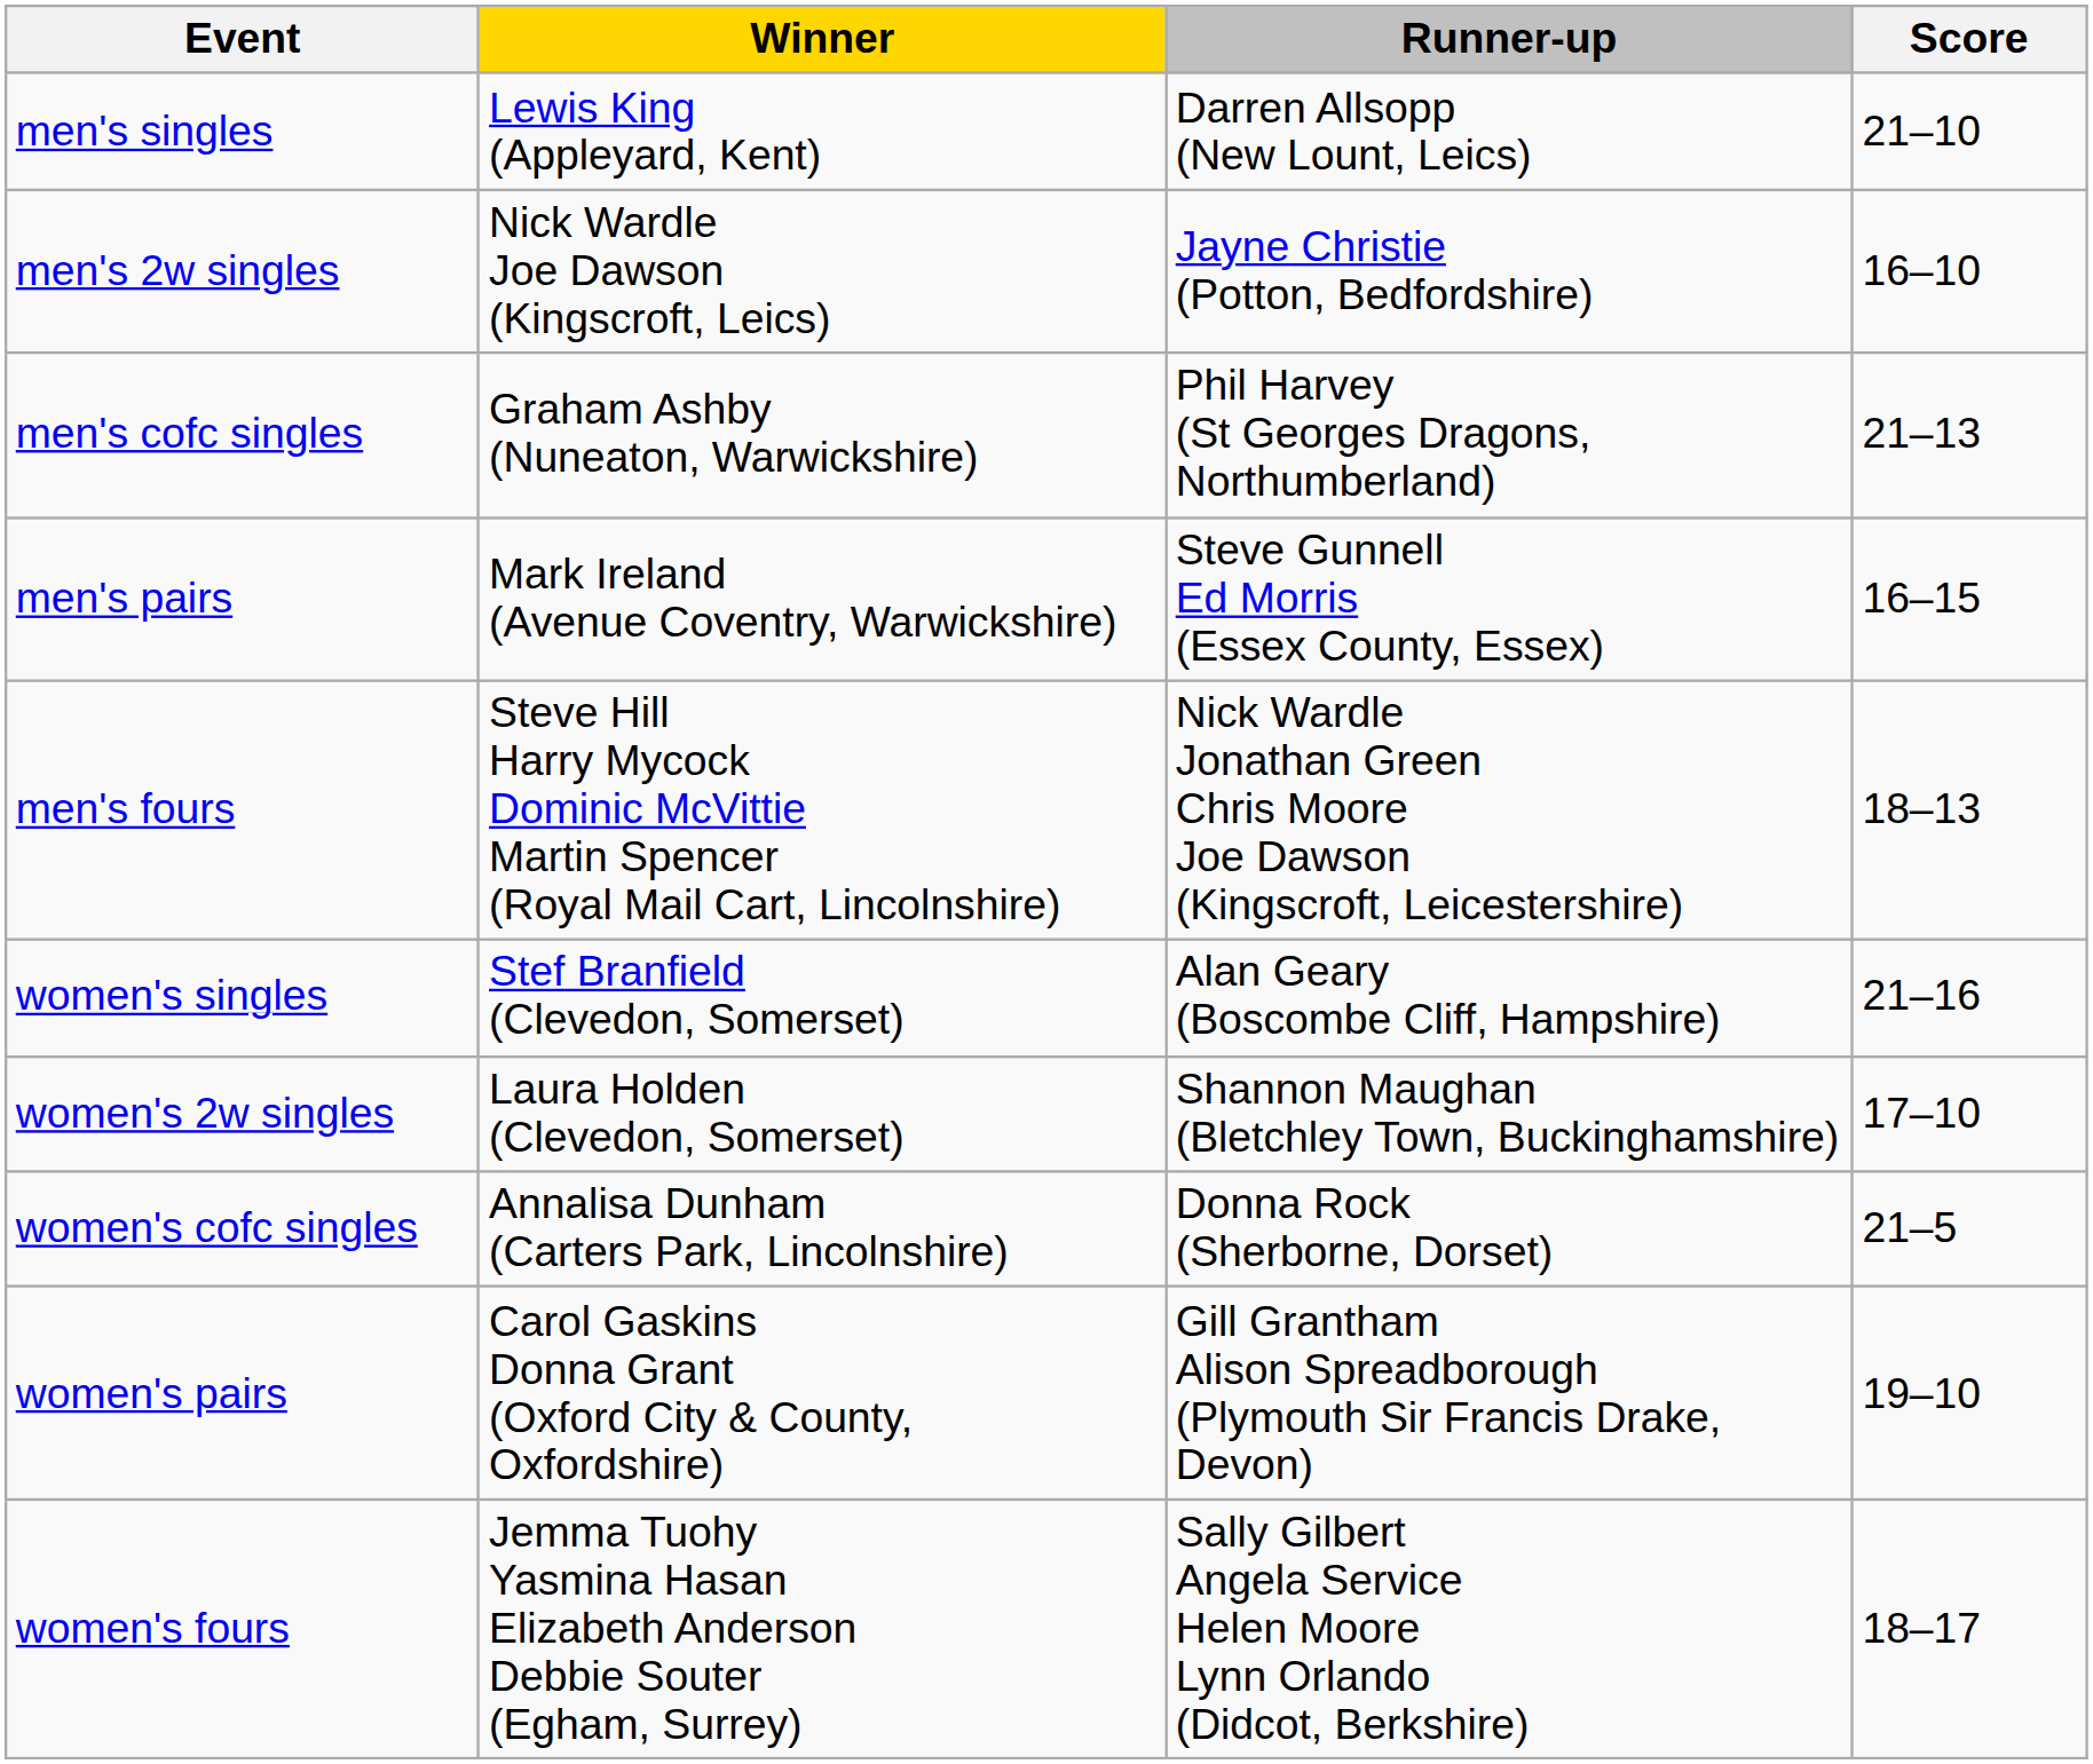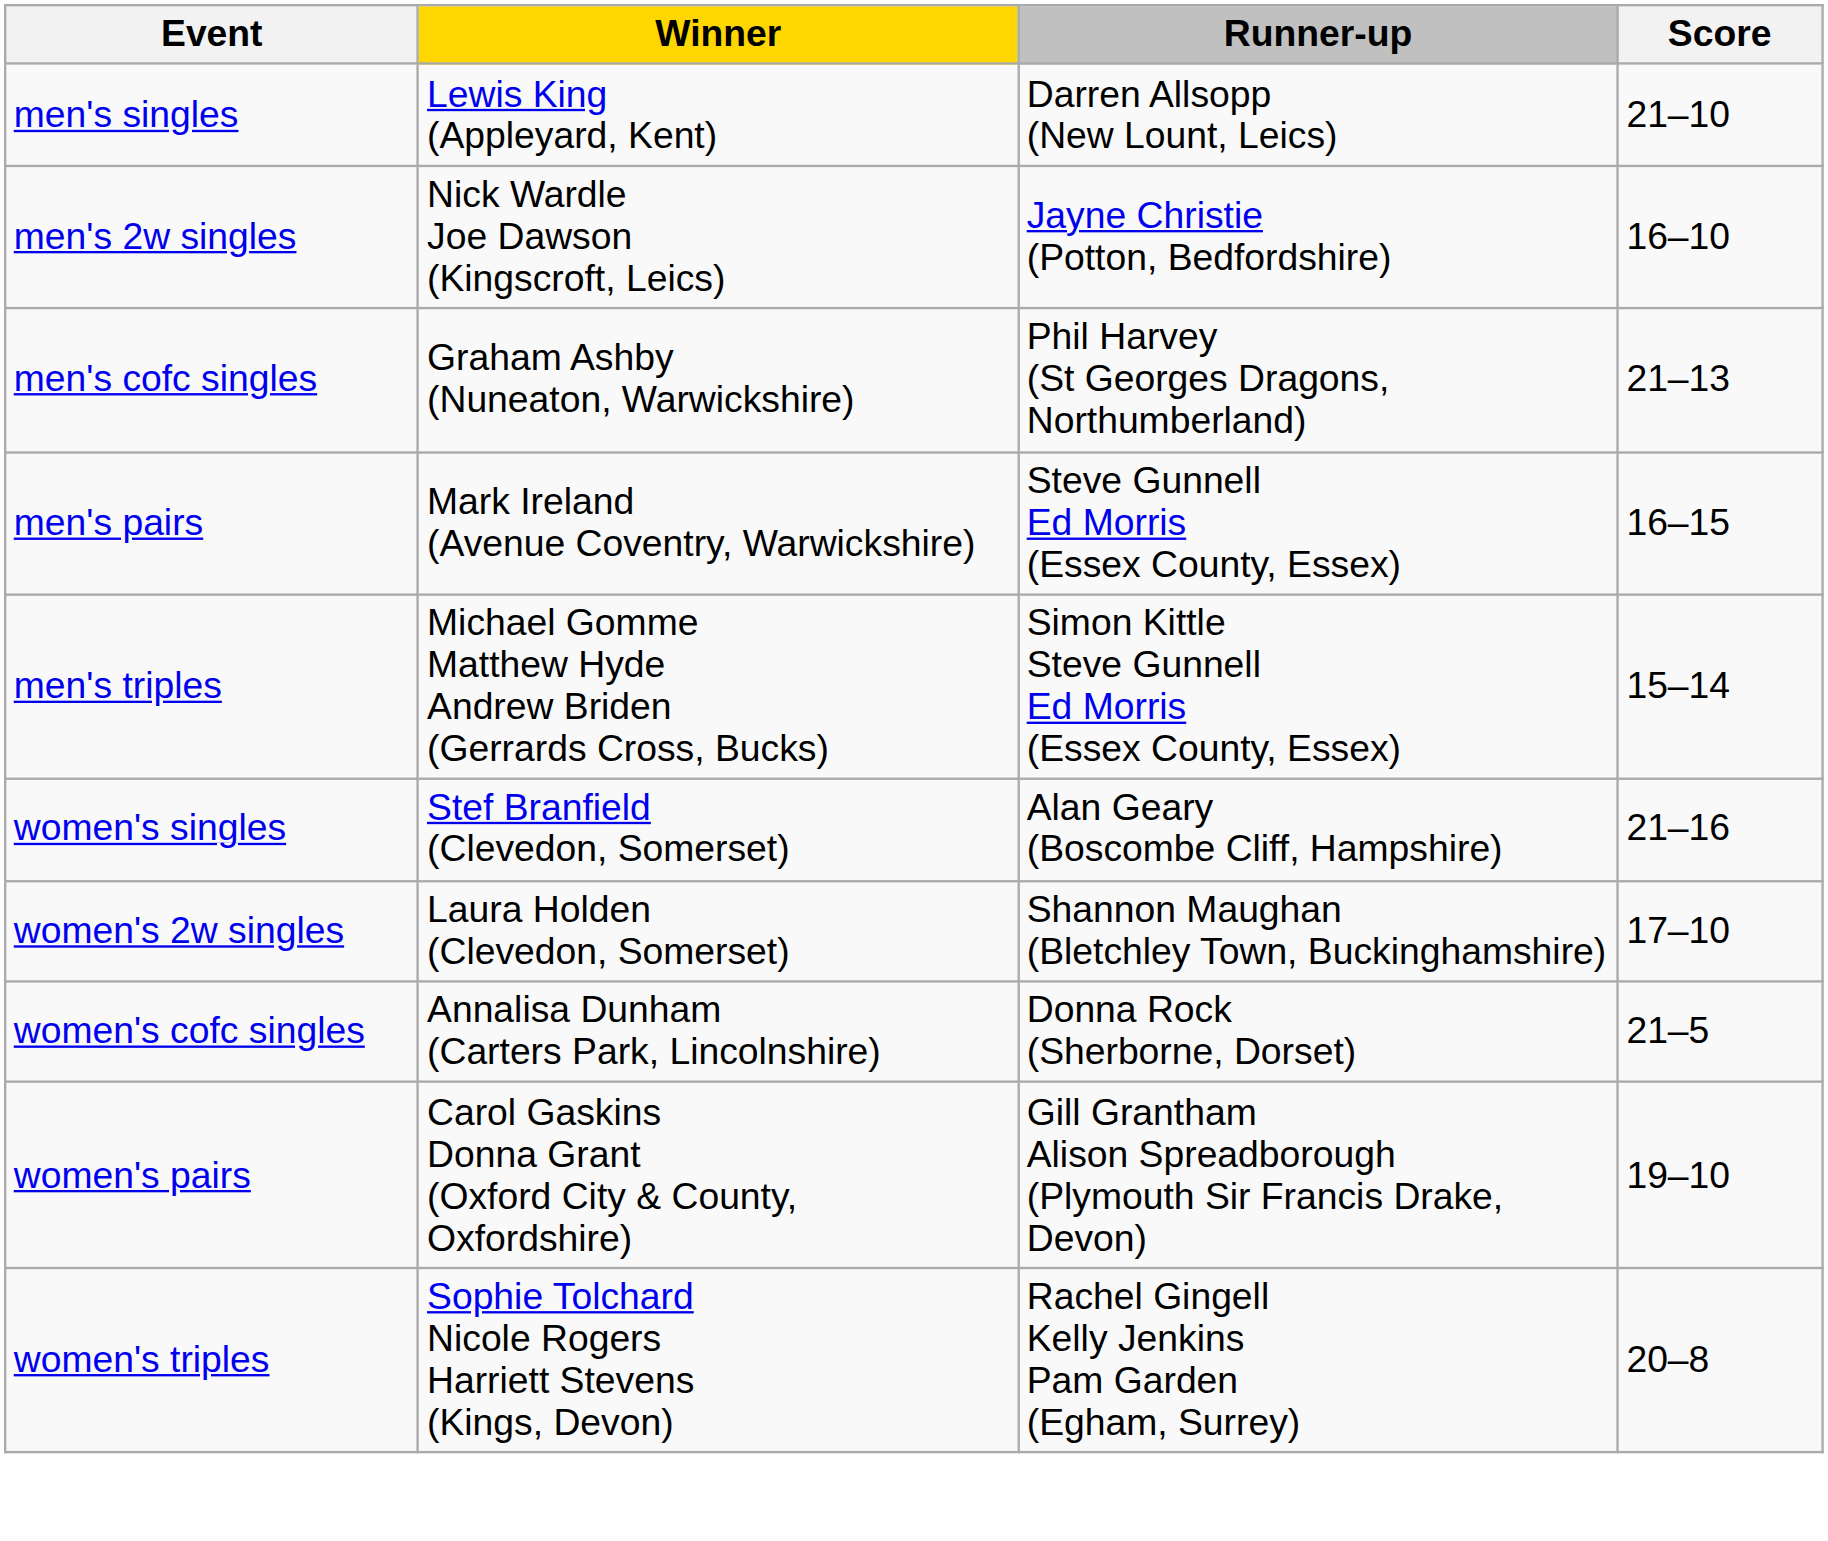+ row: men's triples | Michael Gomme Matthew Hyde Andrew Briden (Gerrards Cross, Bucks) | Simon Kittle Steve Gunnell Ed Morris (Essex County, Essex) | 15–14
- row: men's fours | Steve Hill Harry Mycock Dominic McVittie Martin Spencer (Royal Mail Cart, Lincolnshire) | Nick Wardle Jonathan Green Chris Moore Joe Dawson (Kingscroft, Leicestershire) | 18–13
+ row: women's triples | Sophie Tolchard Nicole Rogers Harriett Stevens (Kings, Devon) | Rachel Gingell Kelly Jenkins Pam Garden (Egham, Surrey) | 20–8
- row: women's fours | Jemma Tuohy Yasmina Hasan Elizabeth Anderson Debbie Souter (Egham, Surrey) | Sally Gilbert Angela Service Helen Moore Lynn Orlando (Didcot, Berkshire) | 18–17
